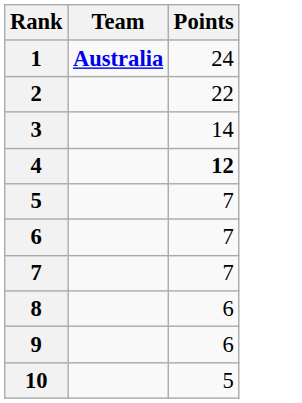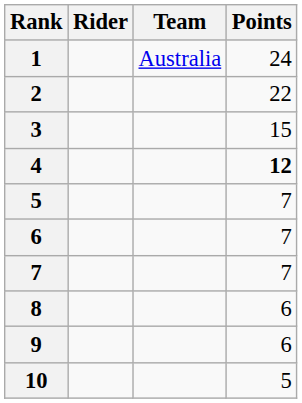+ column: Rider
1 | Team: bold -> normal
3 | Points: 14 -> 15
